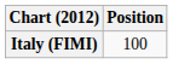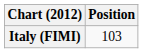Italy (FIMI) | Position: 100 -> 103
